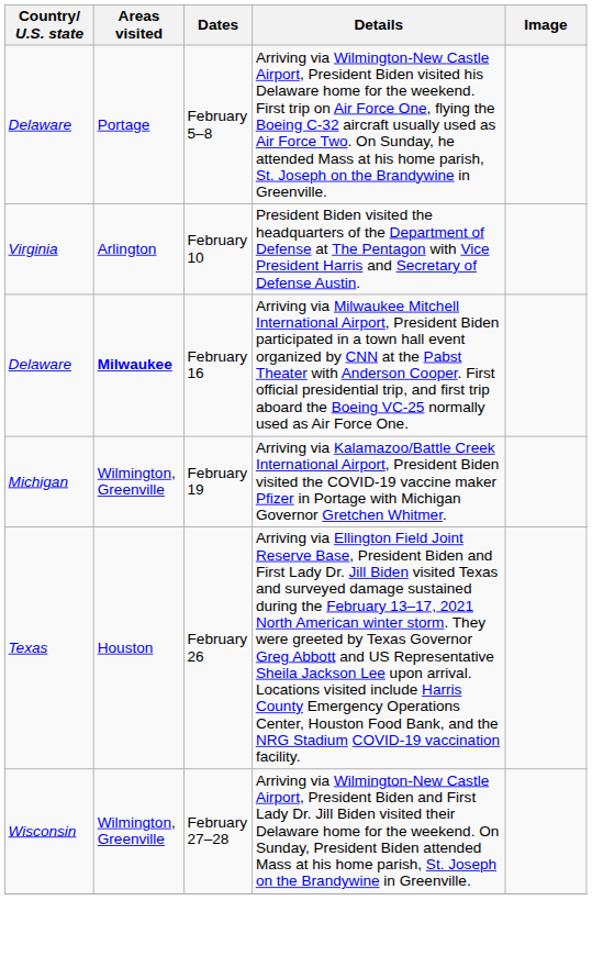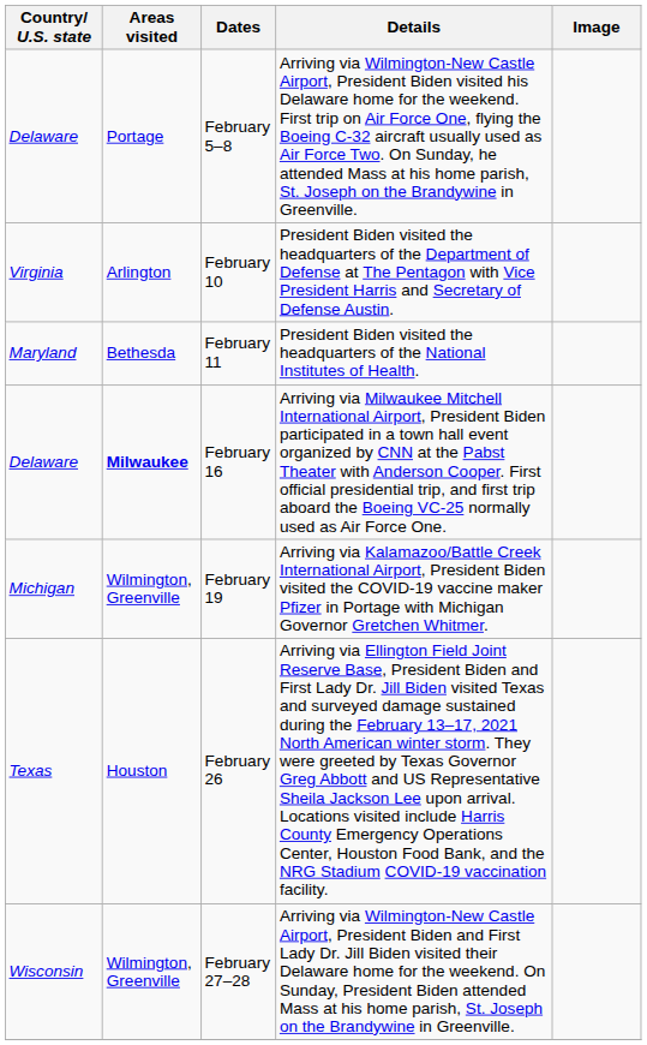+ row: Maryland | Bethesda | February 11 | President Biden visited the headquarters of the National Institutes of Health.
